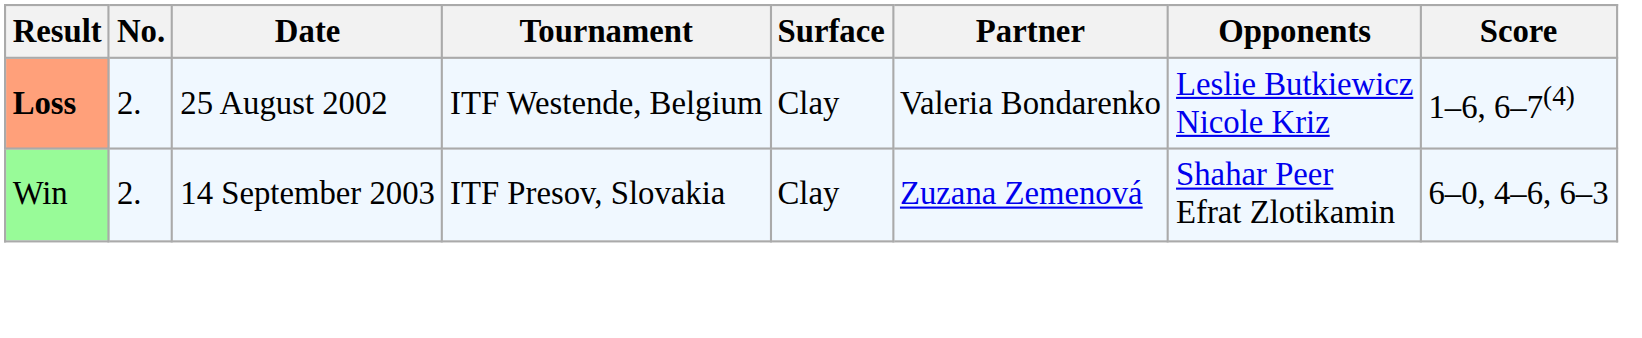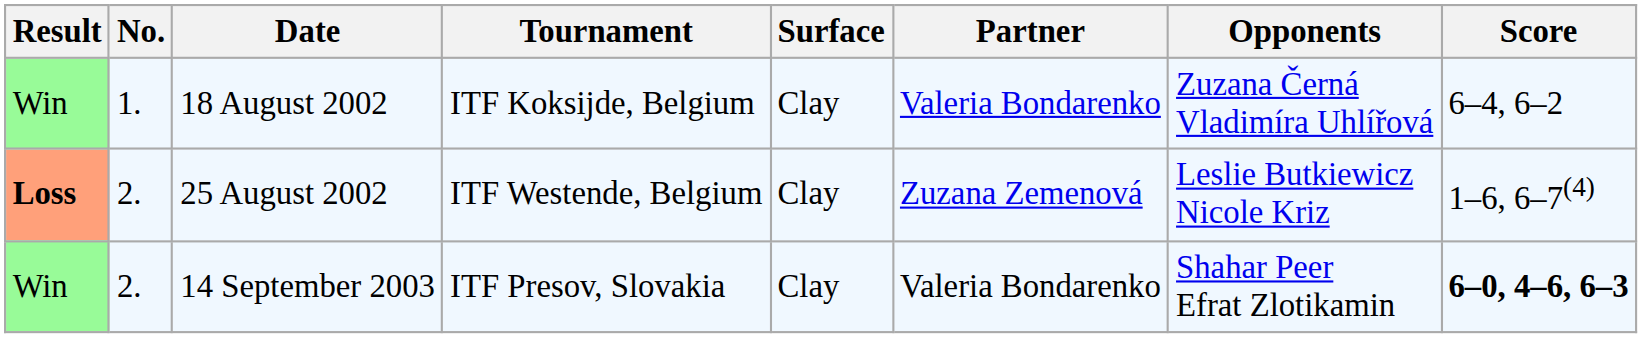+ row: Win | 1. | 18 August 2002 | ITF Koksijde, Belgium | Clay | Valeria Bondarenko | Zuzana Černá Vladimíra Uhlířová | 6–4, 6–2
25 August 2002 | Partner: Valeria Bondarenko -> Zuzana Zemenová
14 September 2003 | Partner: Zuzana Zemenová -> Valeria Bondarenko
14 September 2003 | Score: normal -> bold
